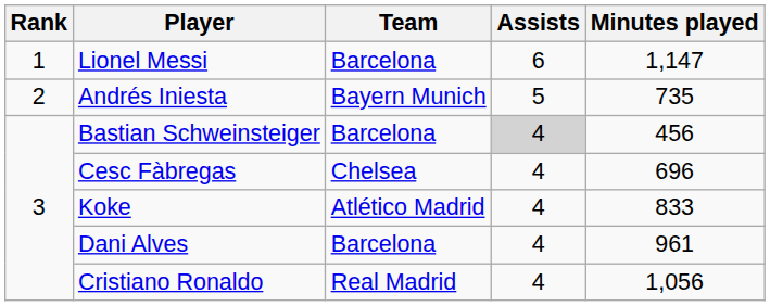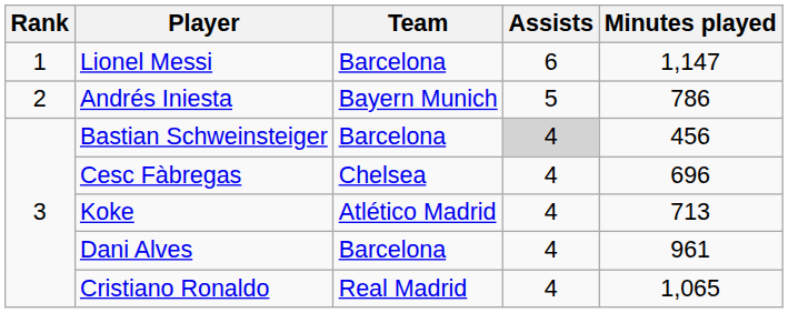Andrés Iniesta | Minutes played: 735 -> 786
Koke | Minutes played: 833 -> 713
Cristiano Ronaldo | Minutes played: 1,056 -> 1,065
